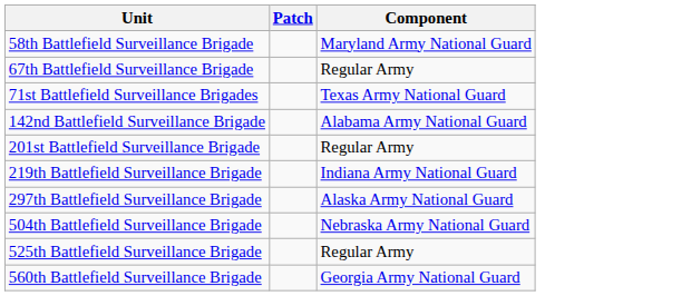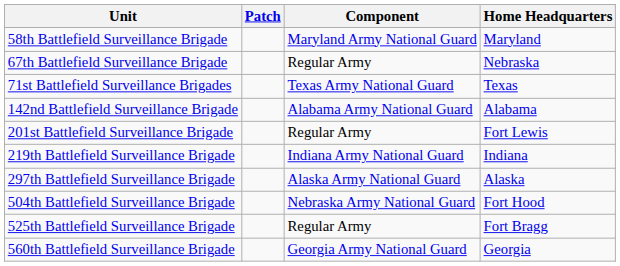+ column: Home Headquarters | Maryland | Nebraska | Texas | Alabama | Fort Lewis | Indiana | Alaska | Fort Hood | Fort Bragg | Georgia
